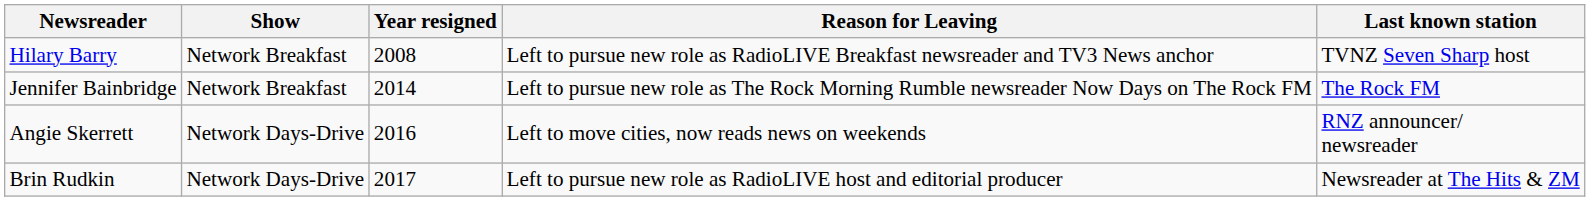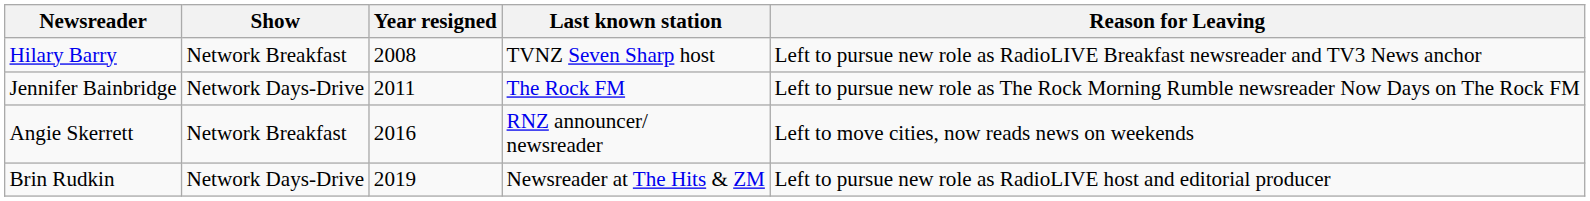columns swapped: Reason for Leaving <-> Last known station
Jennifer Bainbridge | Show: Network Breakfast -> Network Days-Drive
Jennifer Bainbridge | Year resigned: 2014 -> 2011
Angie Skerrett | Show: Network Days-Drive -> Network Breakfast
Brin Rudkin | Year resigned: 2017 -> 2019
